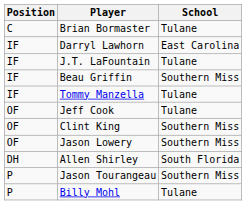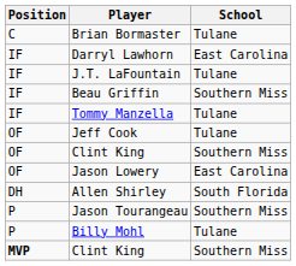Jason Lowery | School: Southern Miss -> East Carolina
+ row: MVP | Clint King | Southern Miss
